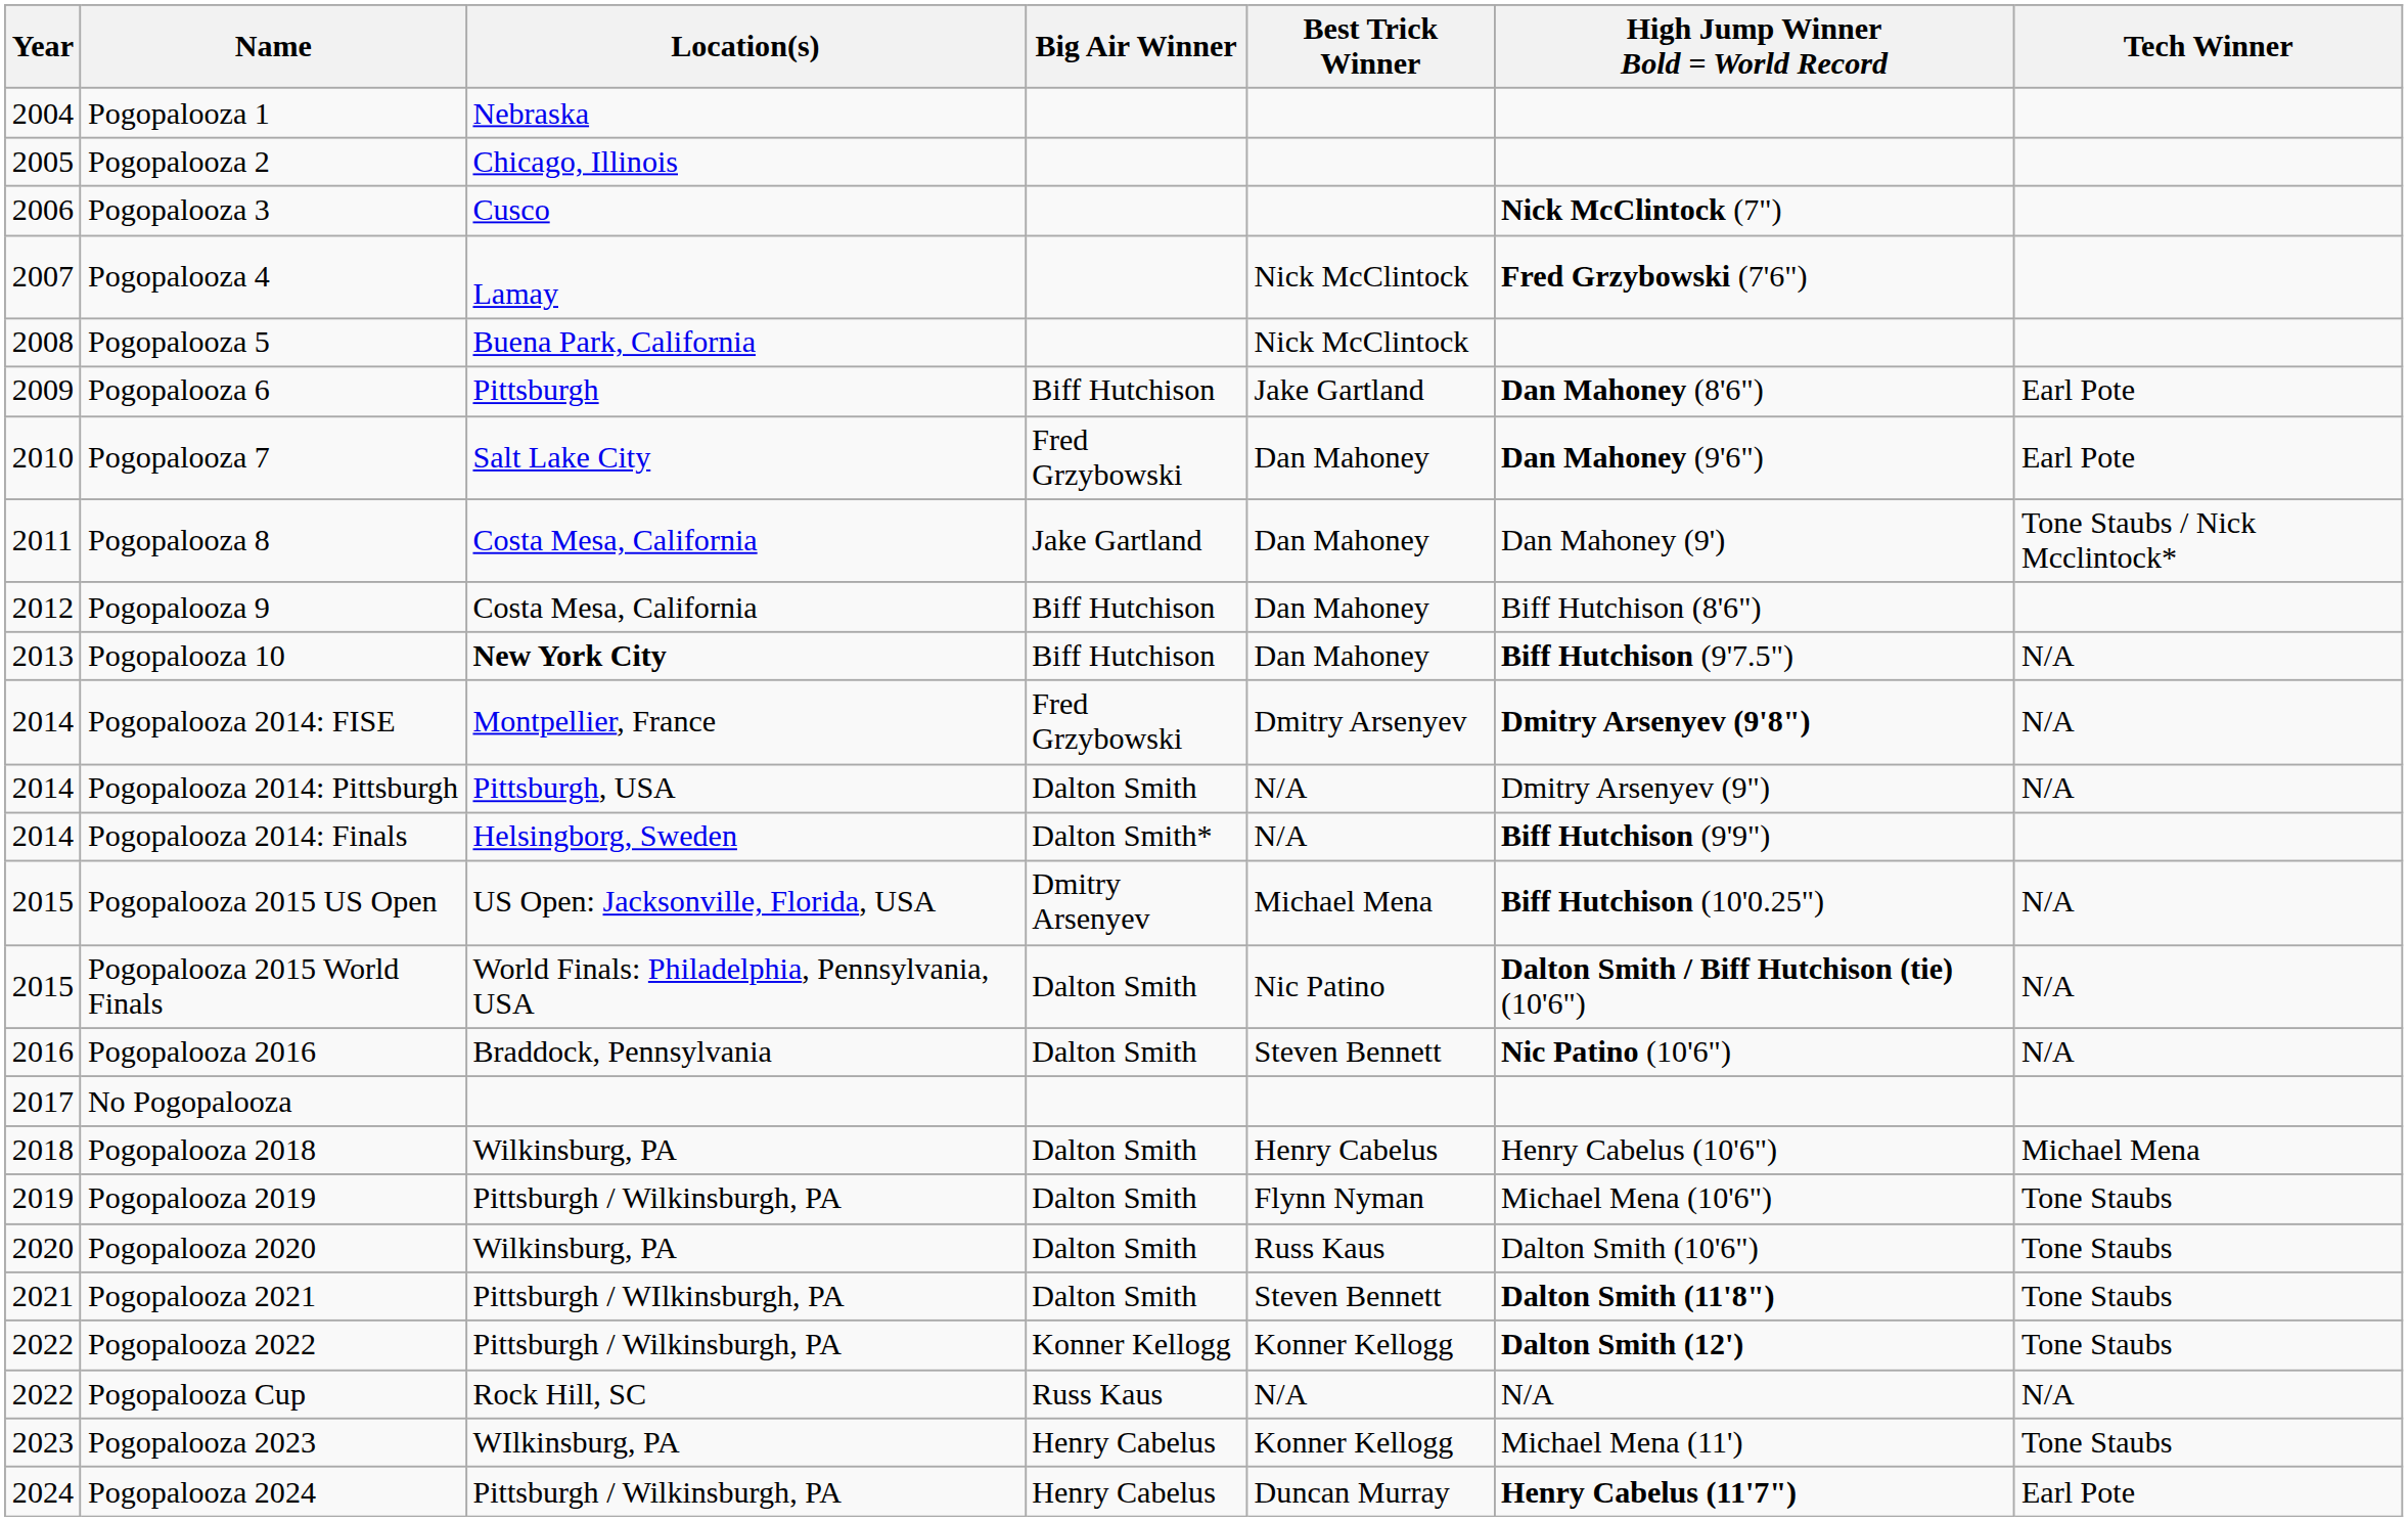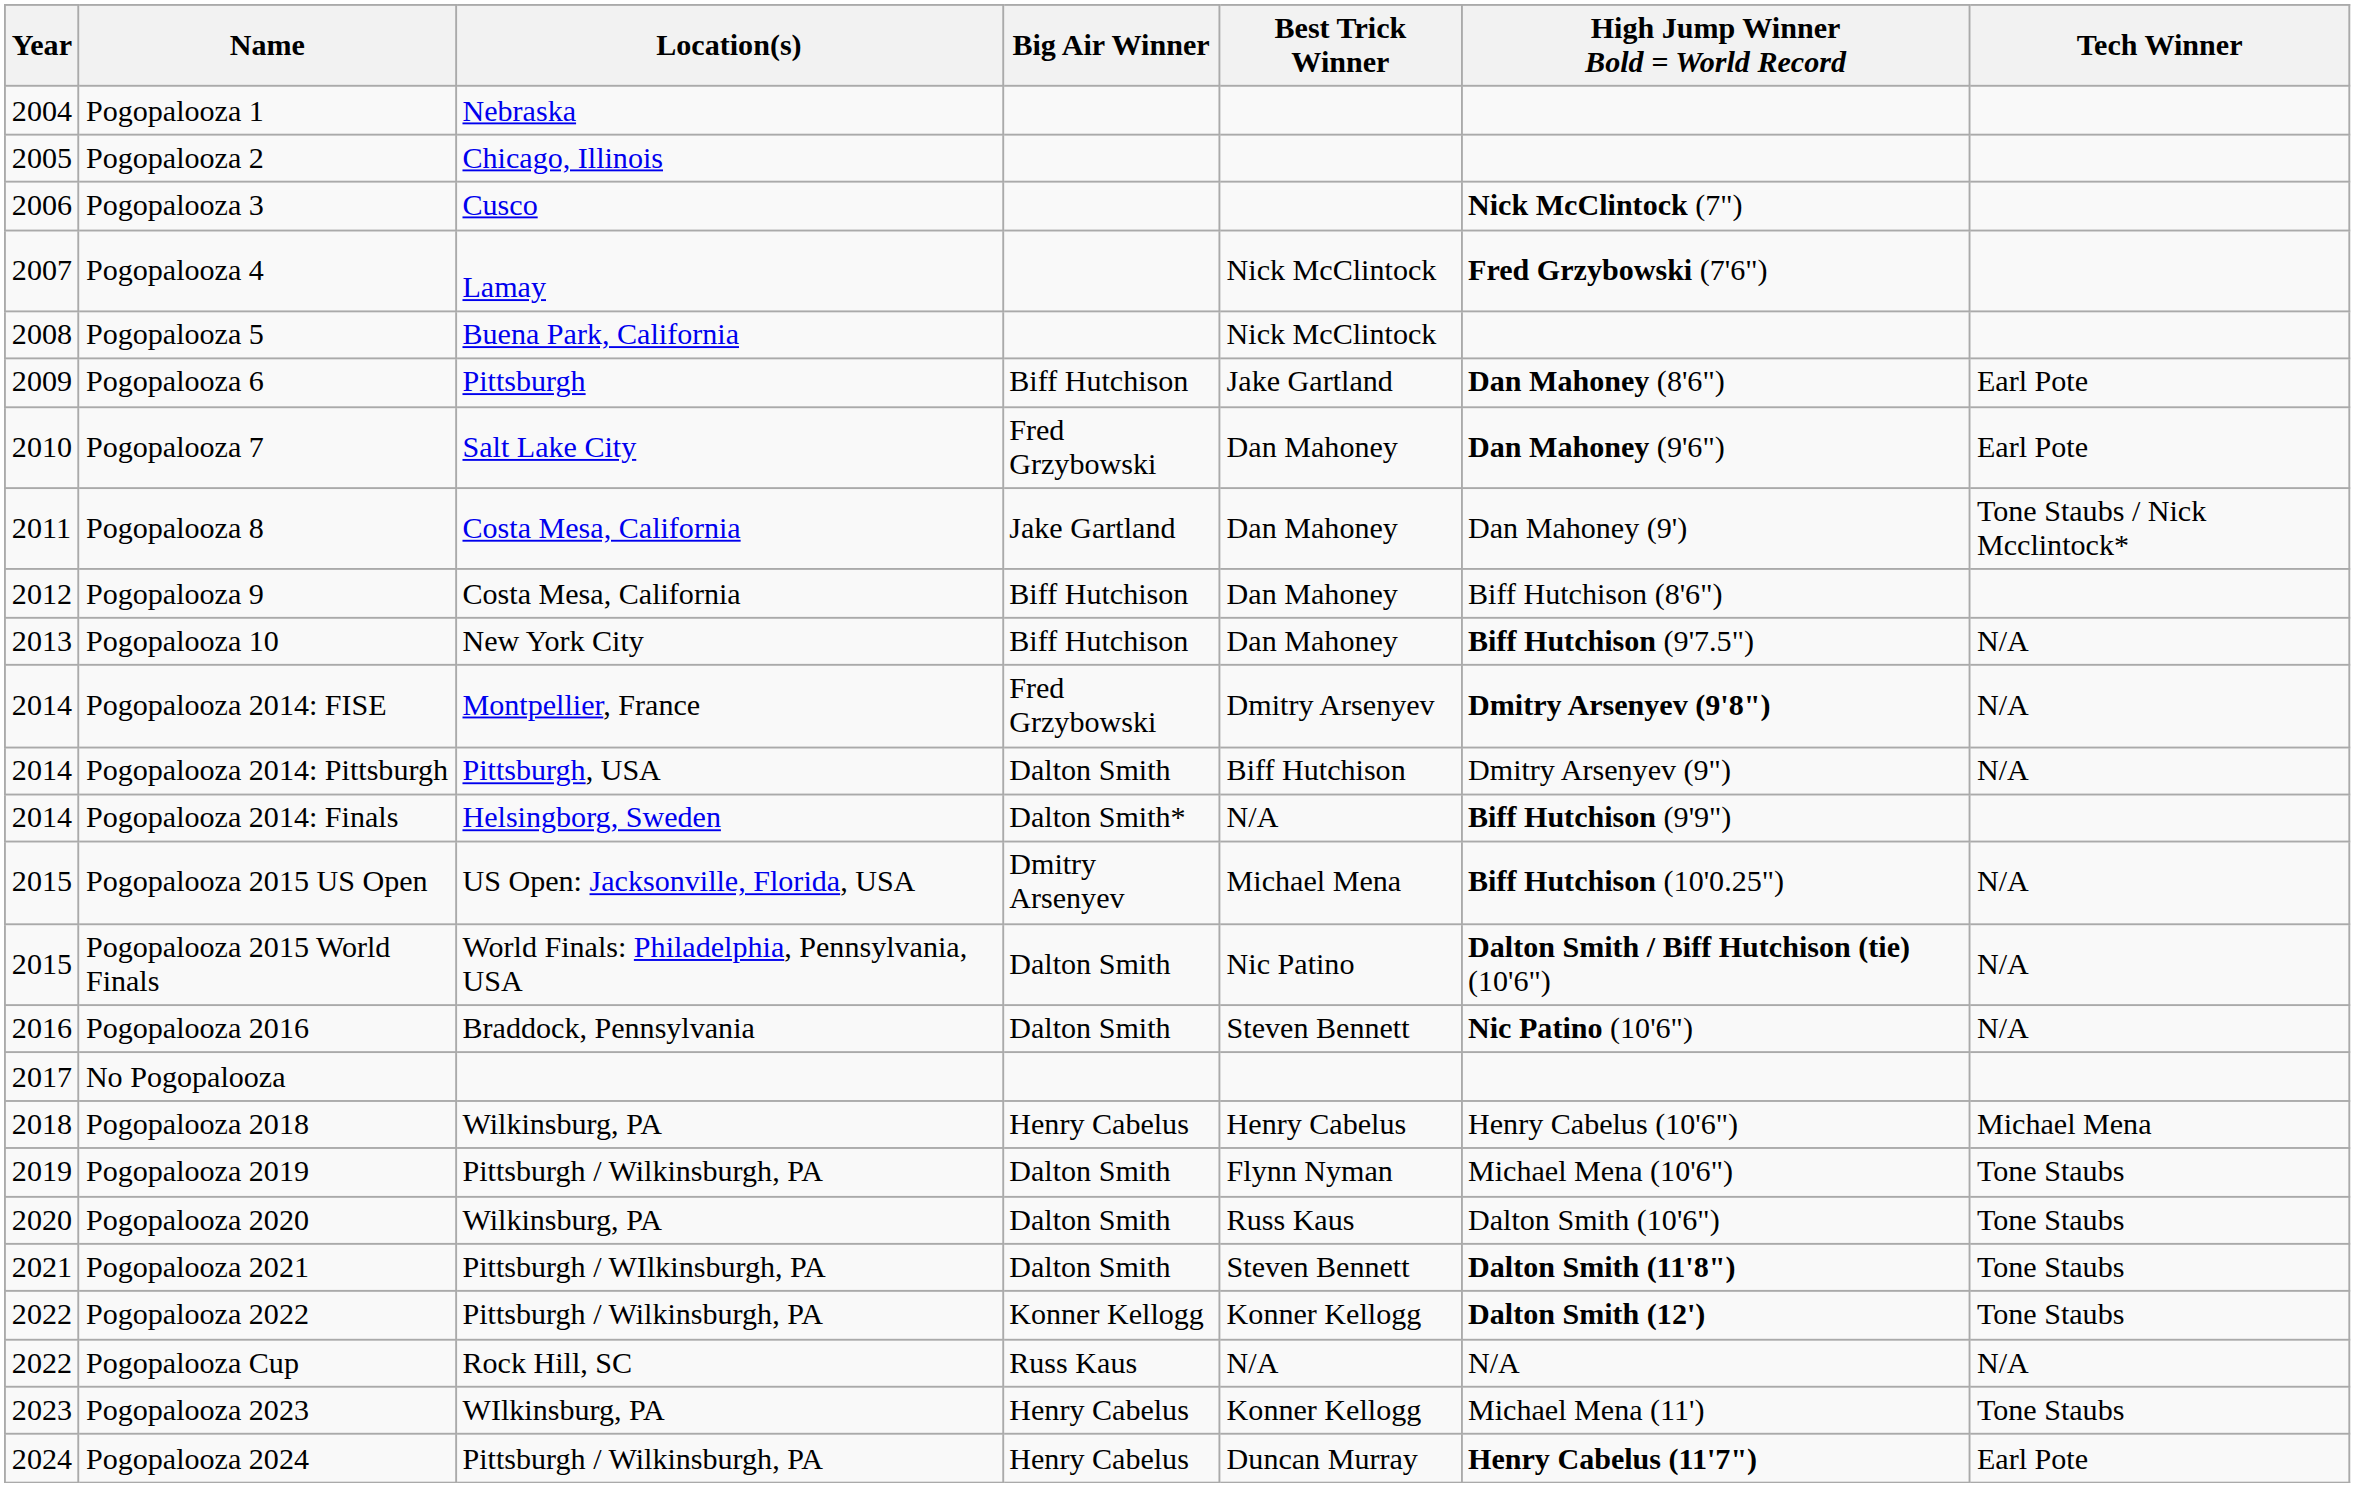Pogopalooza 10 | Location(s): bold -> normal
Pogopalooza 2014: Pittsburgh | Best Trick Winner: N/A -> Biff Hutchison
Pogopalooza 2018 | Big Air Winner: Dalton Smith -> Henry Cabelus
